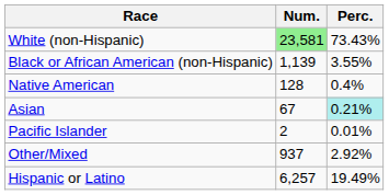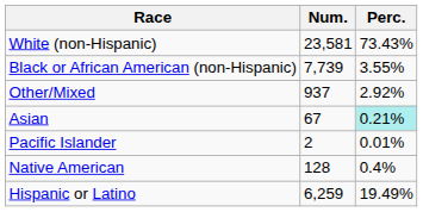White (non-Hispanic) | Num.: lightgreen background -> no background
Black or African American (non-Hispanic) | Num.: 1,139 -> 7,739
rows swapped: Native American <-> Other/Mixed
Hispanic or Latino | Num.: 6,257 -> 6,259
